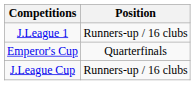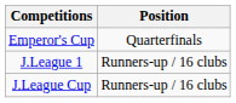rows swapped: J.League 1 <-> Emperor's Cup
